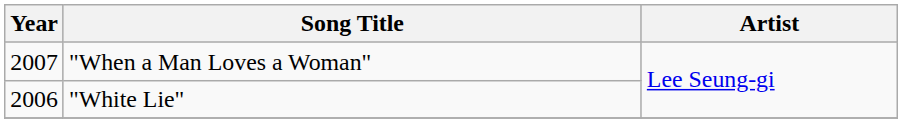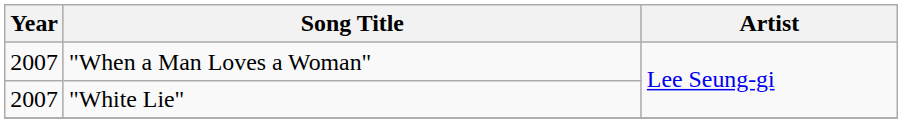"White Lie" | Year: 2006 -> 2007
